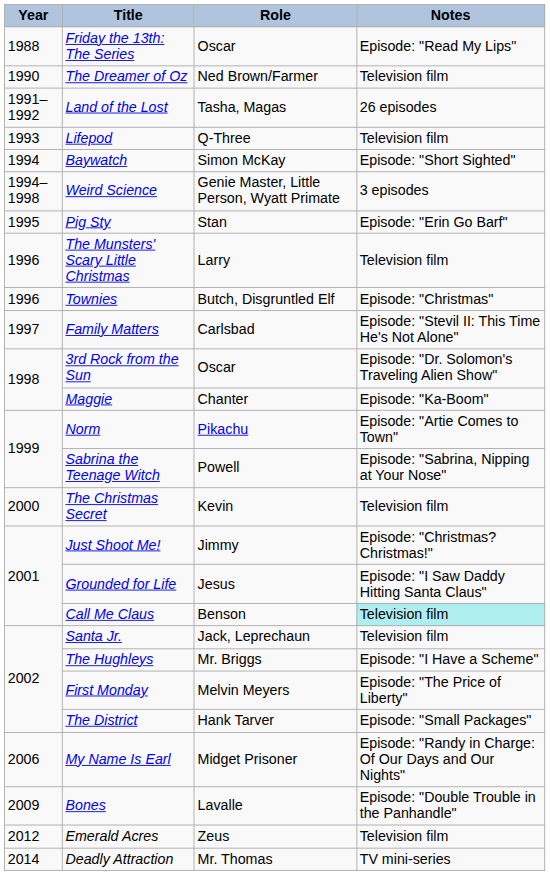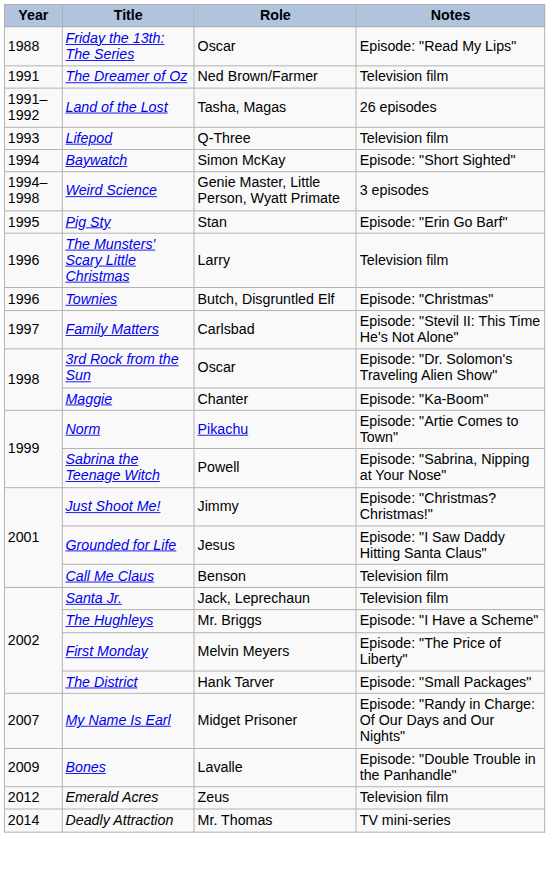The Dreamer of Oz | Year: 1990 -> 1991
- row: 2000 | The Christmas Secret | Kevin | Television film
Call Me Claus | Notes: paleturquoise background -> no background
My Name Is Earl | Year: 2006 -> 2007
